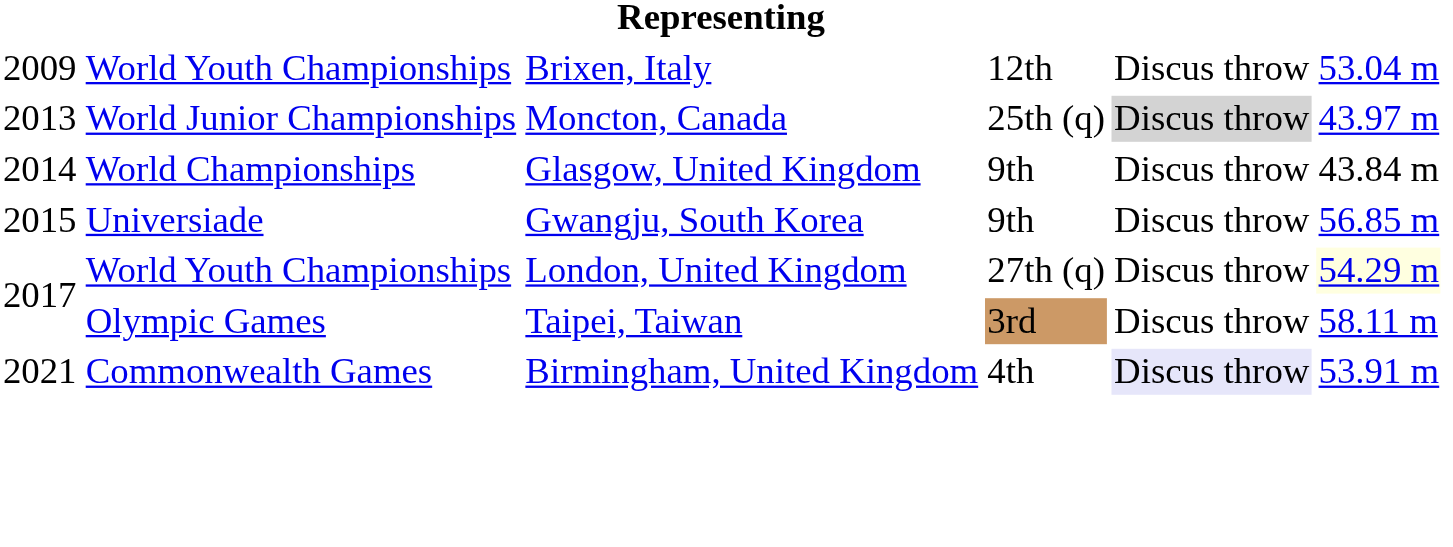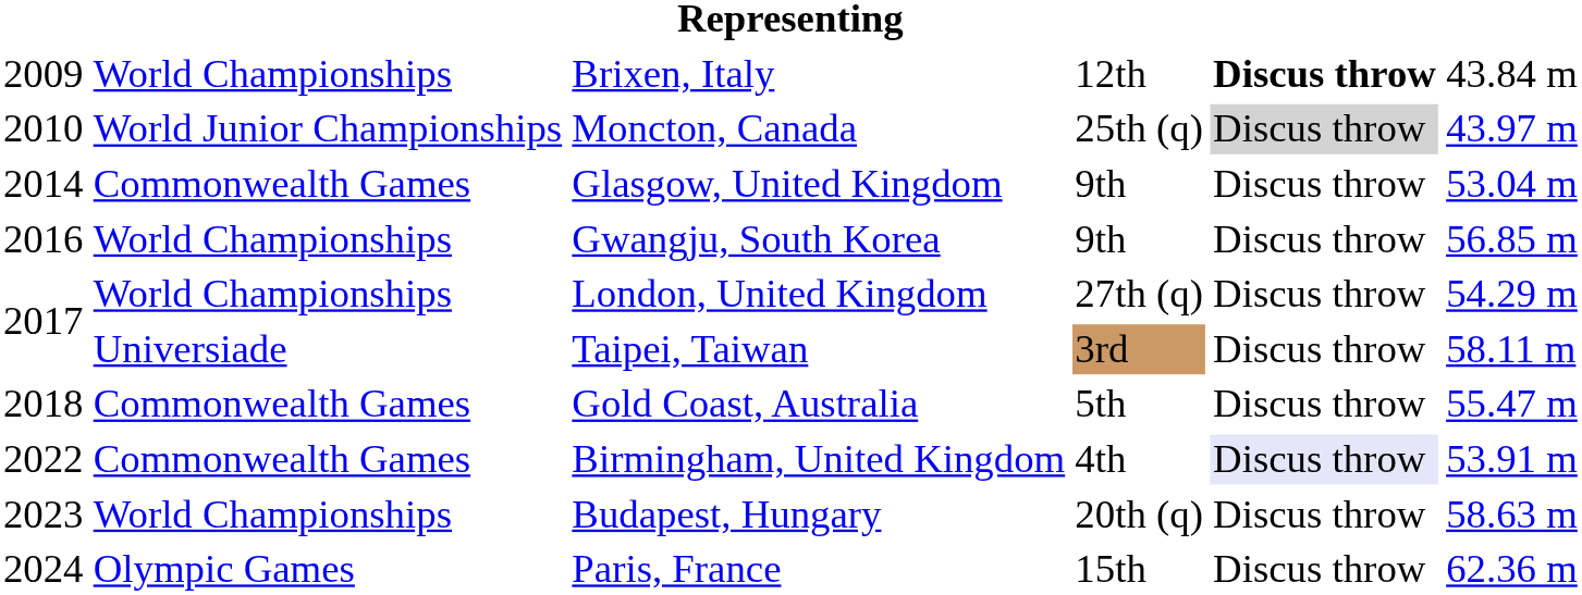Brixen, Italy | column 2: World Youth Championships -> World Championships
Brixen, Italy | column 5: normal -> bold
Brixen, Italy | column 6: 53.04 m -> 43.84 m
Moncton, Canada | column 1: 2013 -> 2010
Glasgow, United Kingdom | column 2: World Championships -> Commonwealth Games
Glasgow, United Kingdom | column 6: 43.84 m -> 53.04 m
Gwangju, South Korea | column 1: 2015 -> 2016
Gwangju, South Korea | column 2: Universiade -> World Championships
London, United Kingdom | column 2: World Youth Championships -> World Championships
London, United Kingdom | column 6: lightyellow background -> no background
Taipei, Taiwan | column 2: Olympic Games -> Universiade
+ row: 2018 | Commonwealth Games | Gold Coast, Australia | 5th | Discus throw | 55.47 m
Birmingham, United Kingdom | column 1: 2021 -> 2022
+ row: 2023 | World Championships | Budapest, Hungary | 20th (q) | Discus throw | 58.63 m
+ row: 2024 | Olympic Games | Paris, France | 15th | Discus throw | 62.36 m
